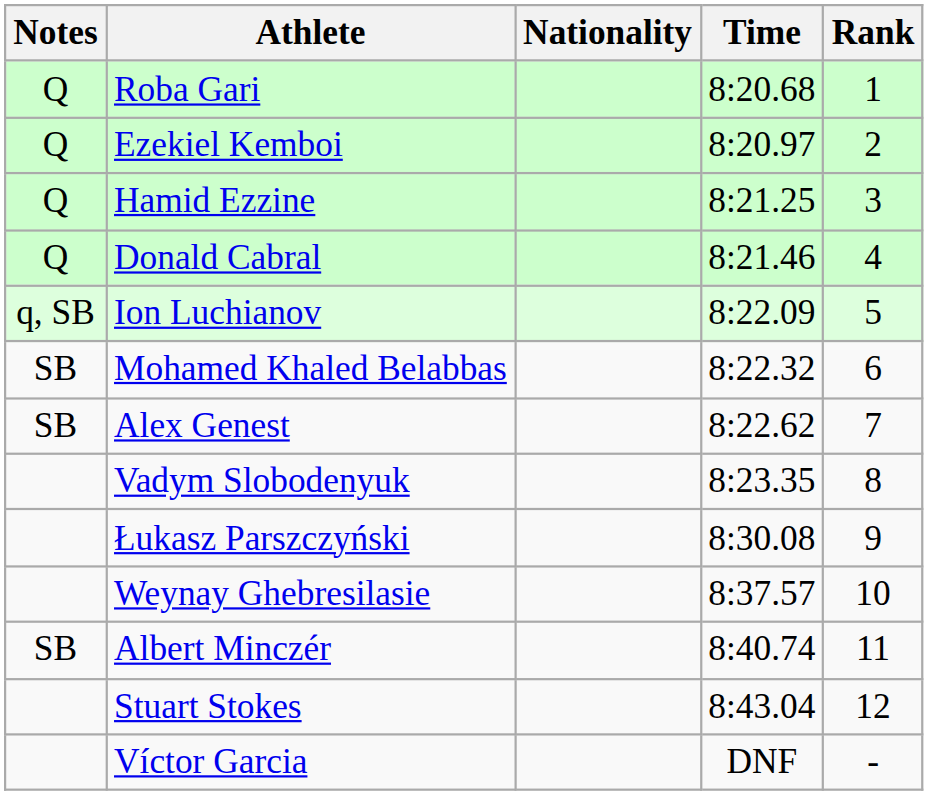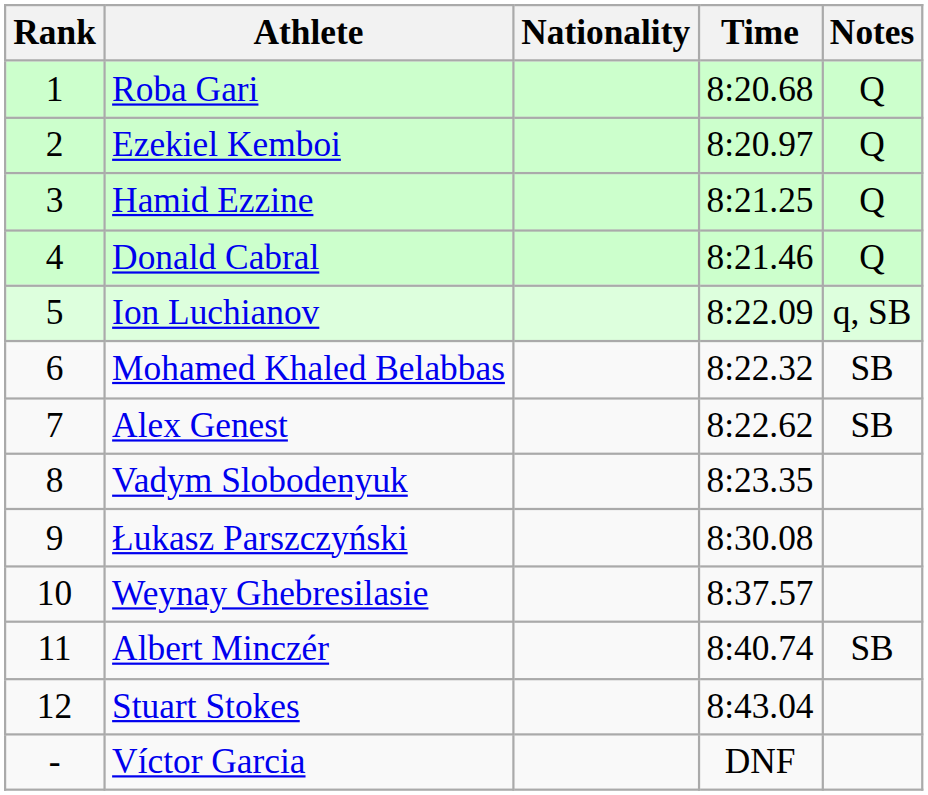columns swapped: Rank <-> Notes
